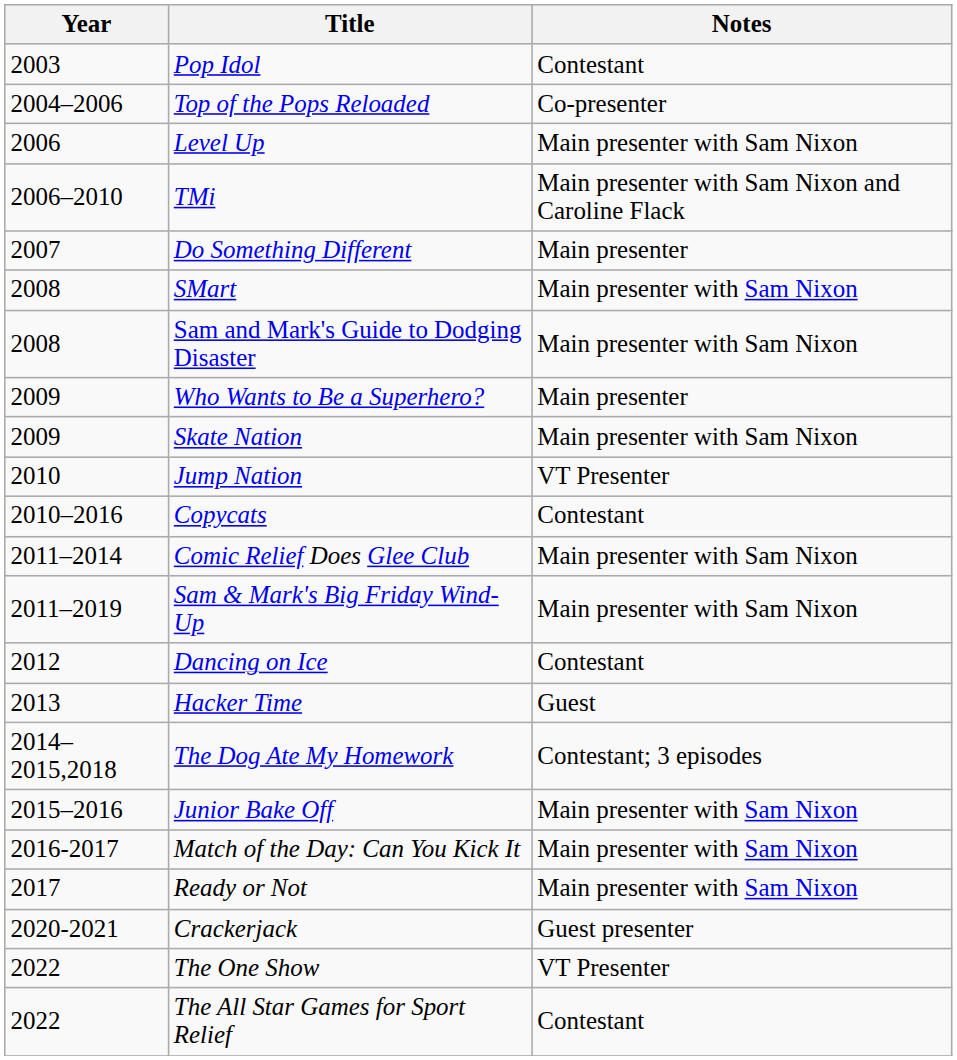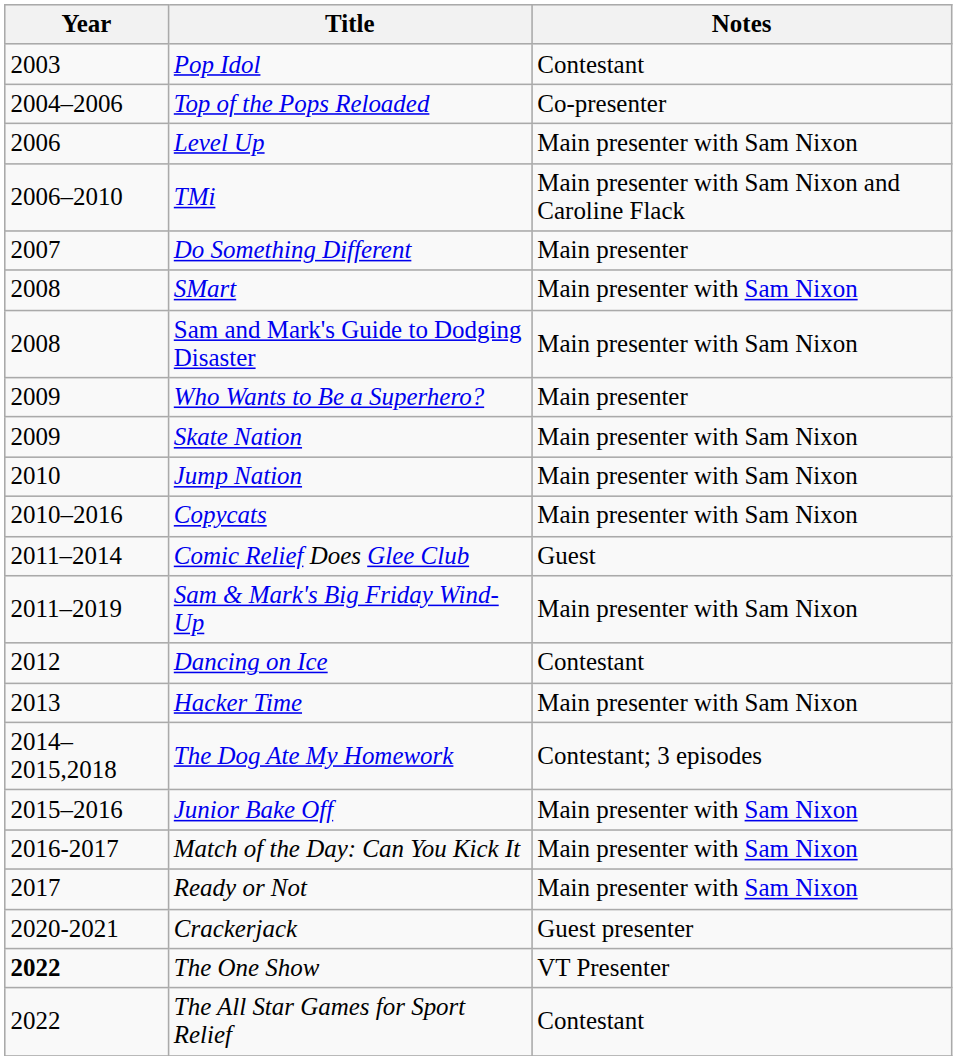Jump Nation | Notes: VT Presenter -> Main presenter with Sam Nixon
Copycats | Notes: Contestant -> Main presenter with Sam Nixon
Comic Relief Does Glee Club | Notes: Main presenter with Sam Nixon -> Guest
Hacker Time | Notes: Guest -> Main presenter with Sam Nixon
The One Show | Year: normal -> bold
